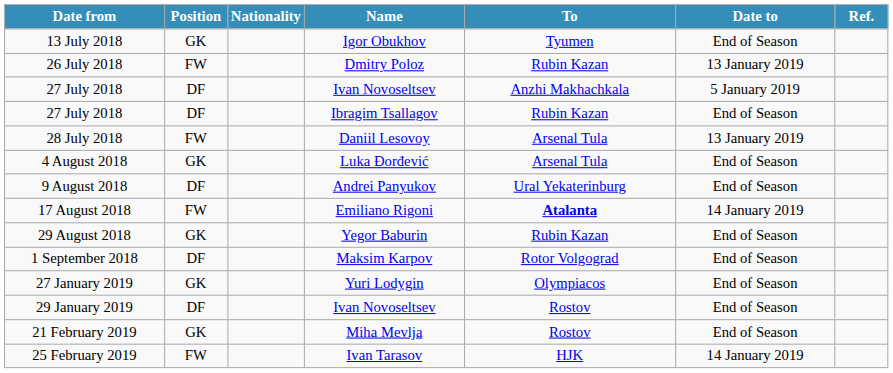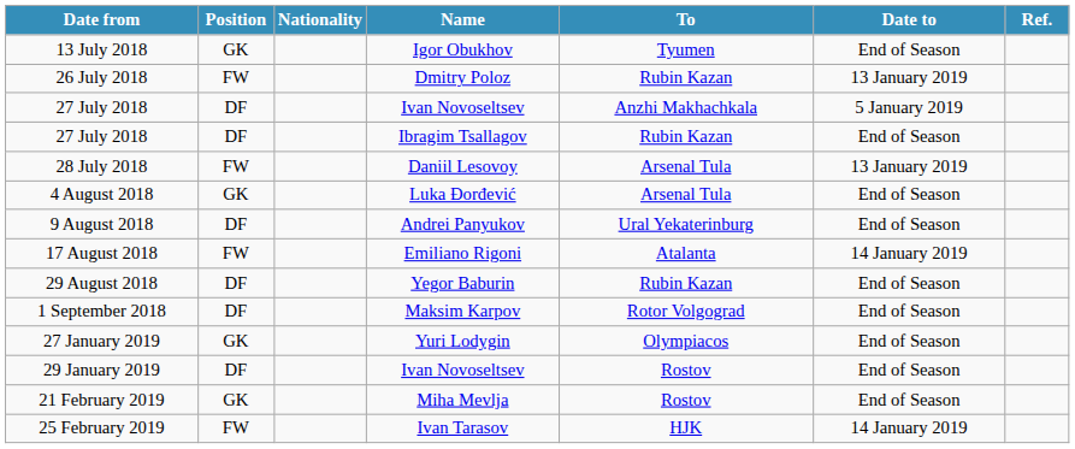17 August 2018 | To: bold -> normal
29 August 2018 | Position: GK -> DF
